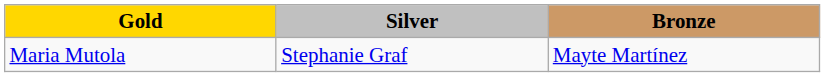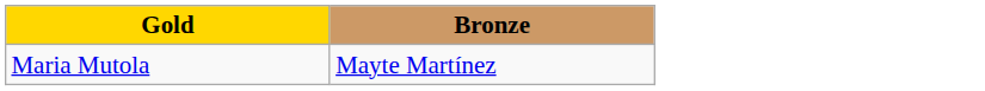- column: Silver | Stephanie Graf
